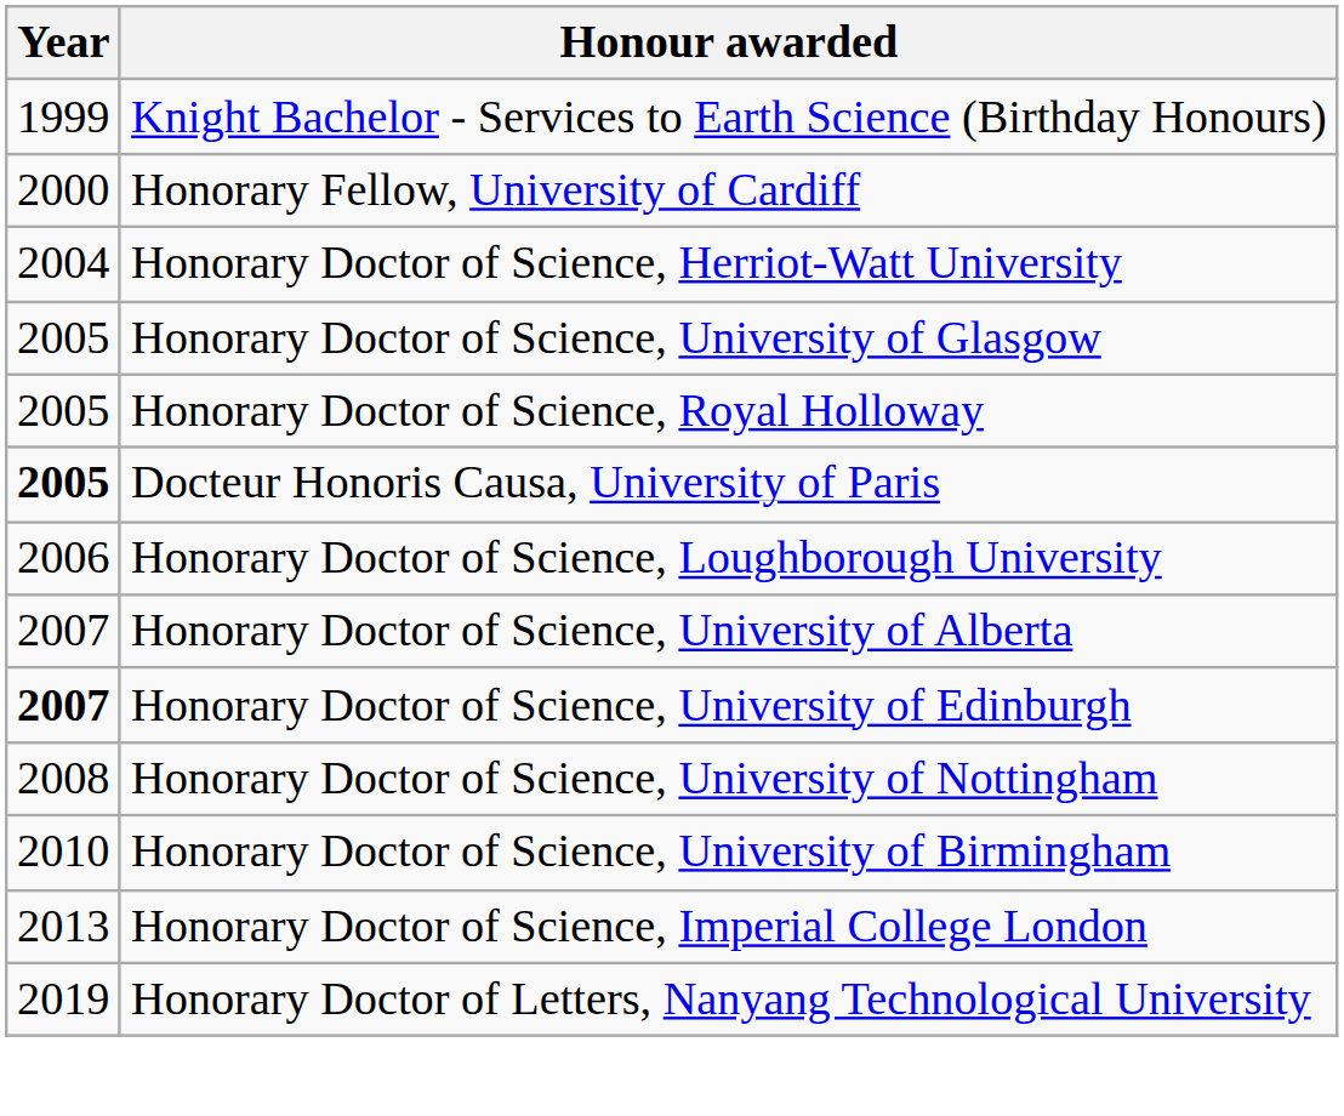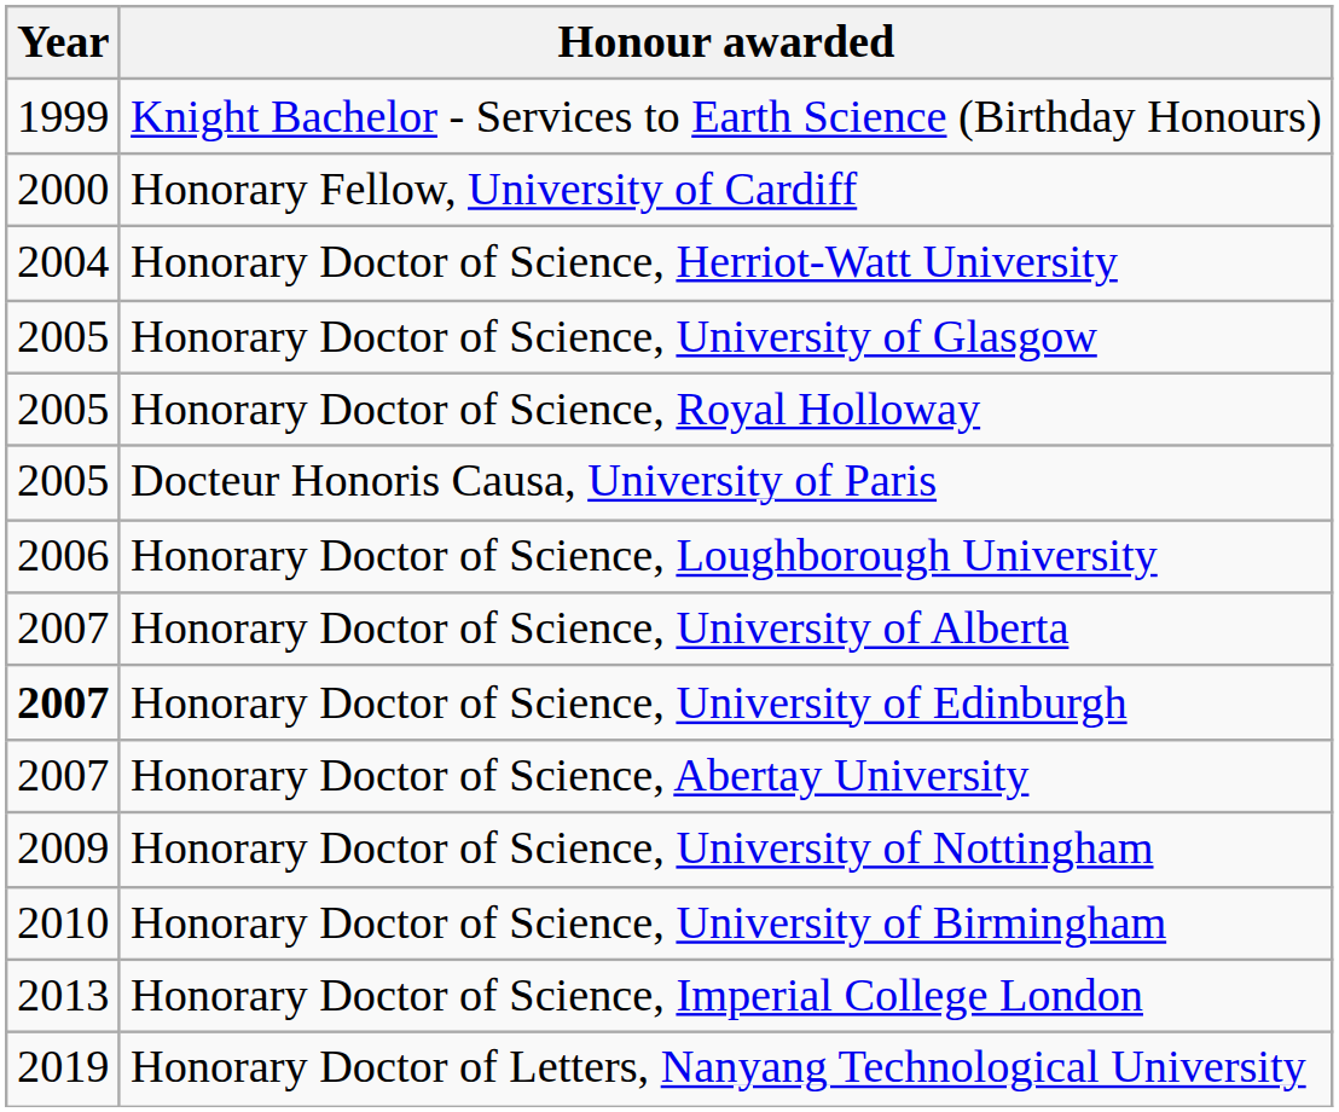Docteur Honoris Causa, University of Paris | Year: bold -> normal
+ row: 2007 | Honorary Doctor of Science, Abertay University
Honorary Doctor of Science, University of Nottingham | Year: 2008 -> 2009
